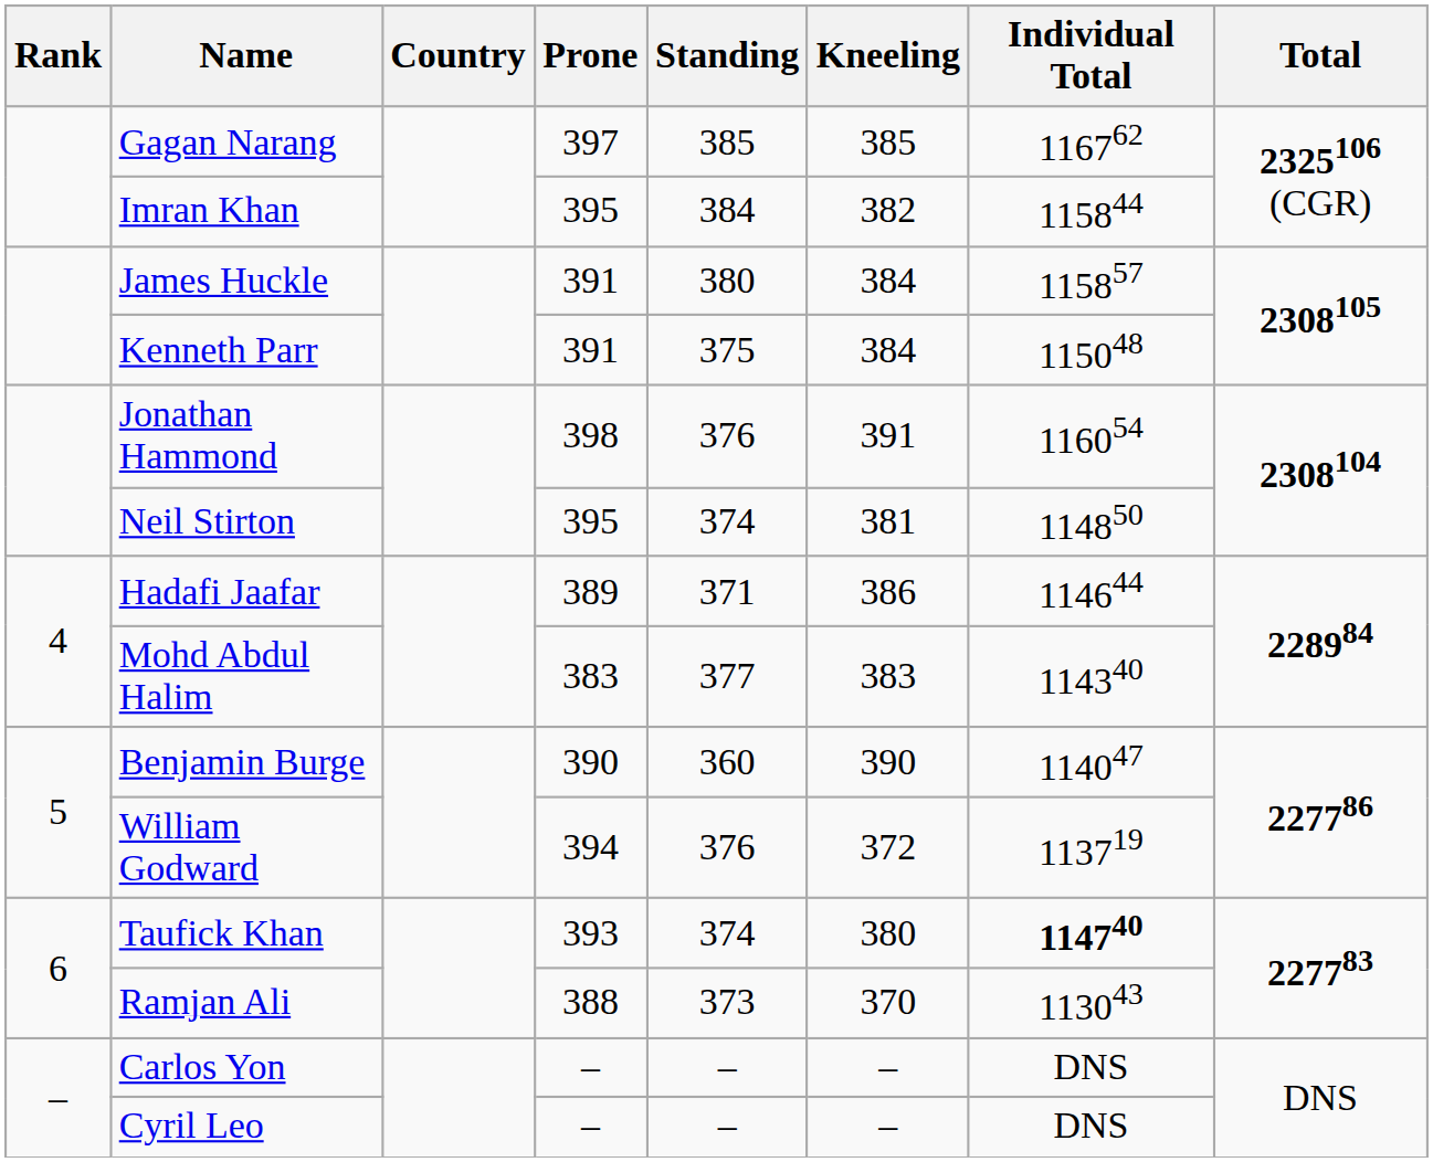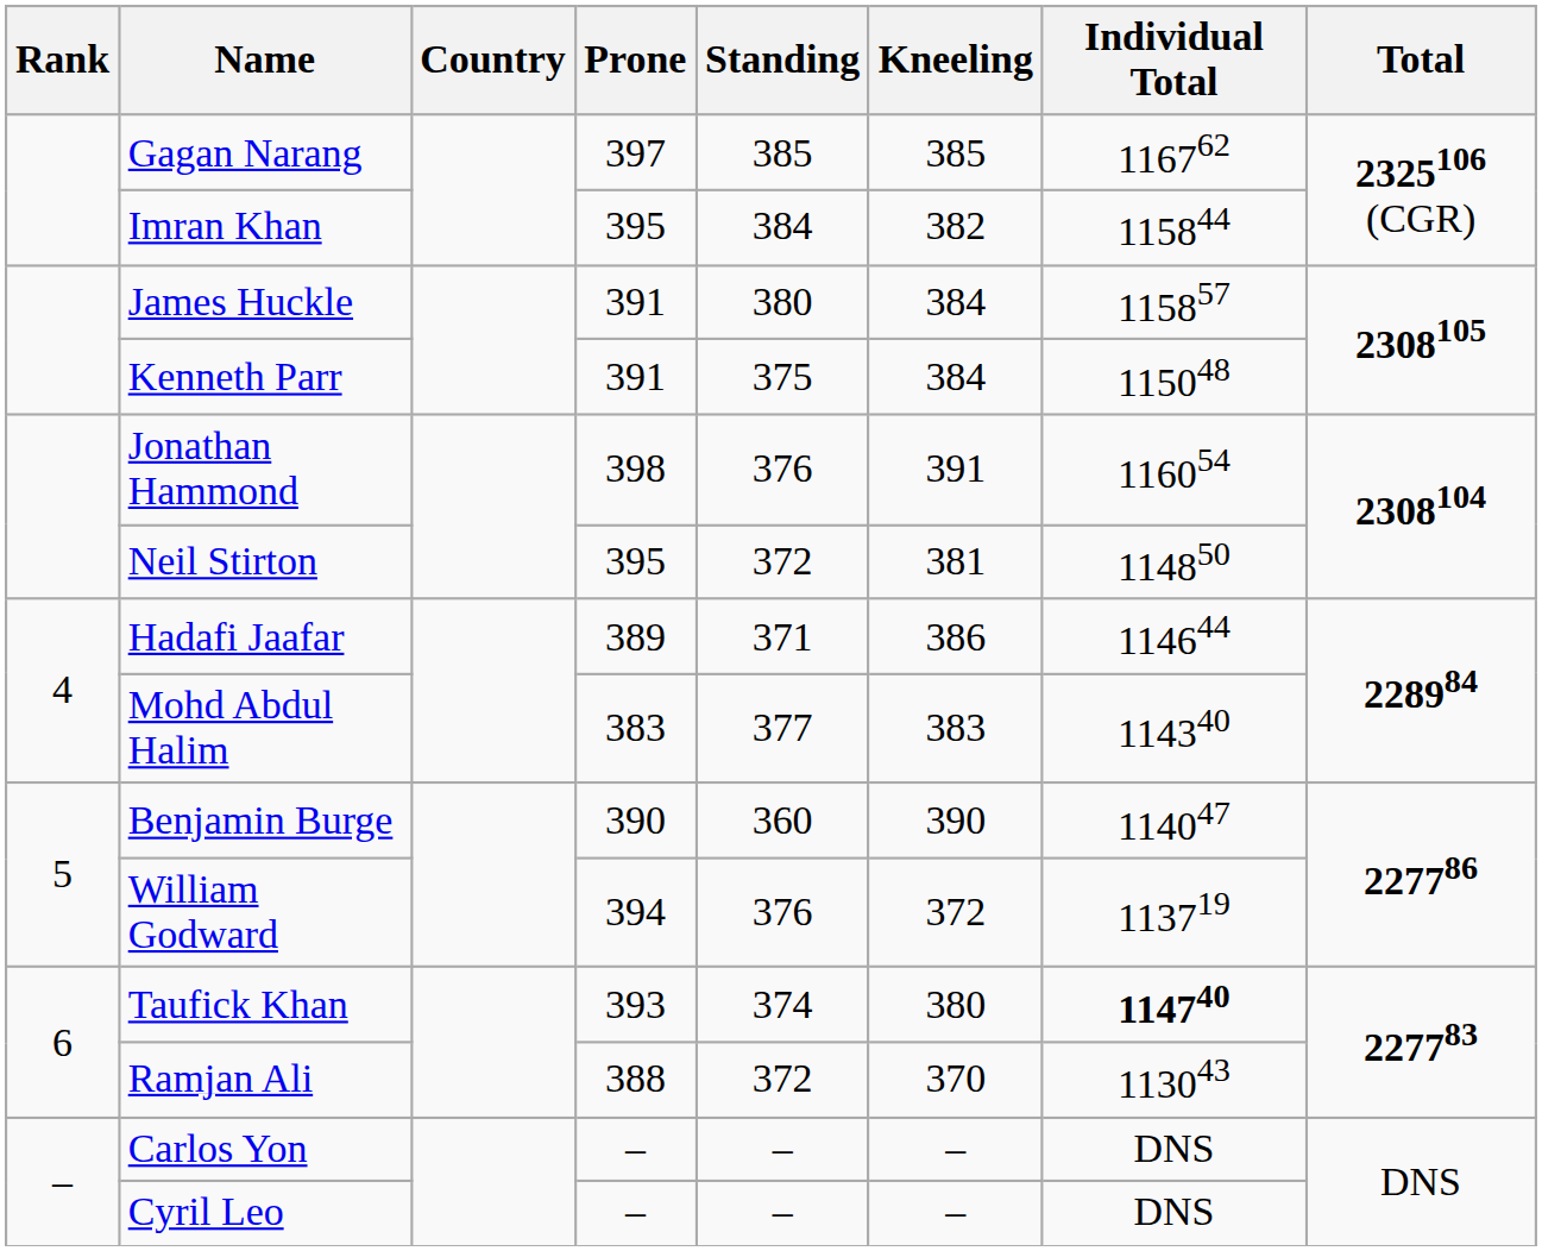Neil Stirton | Standing: 374 -> 372
Ramjan Ali | Standing: 373 -> 372
